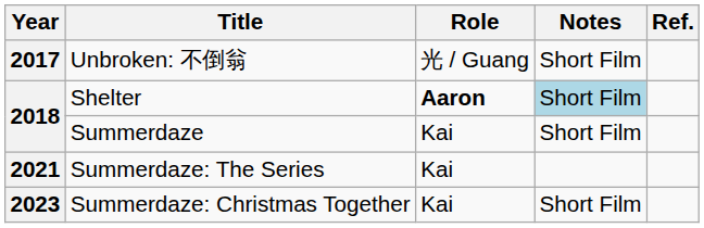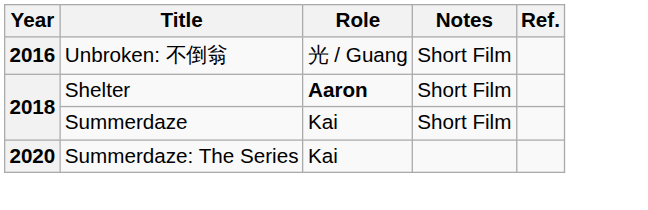Unbroken: 不倒翁 | Year: 2017 -> 2016
Shelter | Notes: lightblue background -> no background
Summerdaze: The Series | Year: 2021 -> 2020
- row: 2023 | Summerdaze: Christmas Together | Kai | Short Film
